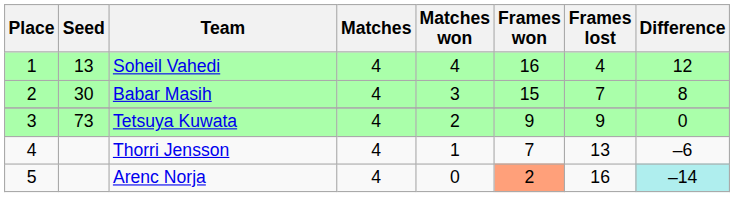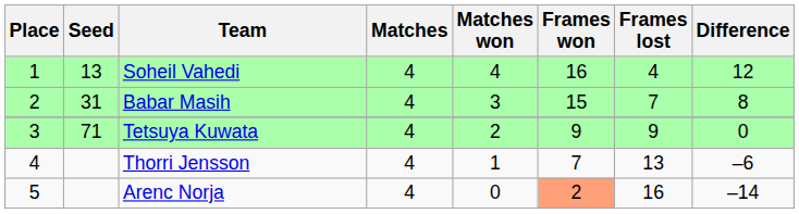Babar Masih | Seed: 30 -> 31
Tetsuya Kuwata | Seed: 73 -> 71
Arenc Norja | Difference: paleturquoise background -> no background
